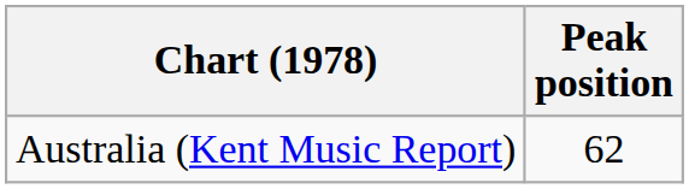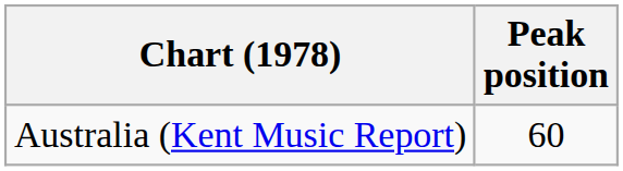Australia (Kent Music Report) | Peak position: 62 -> 60
